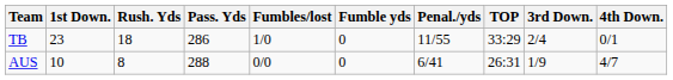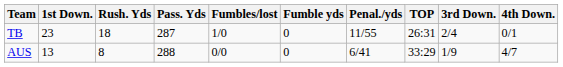TB | Pass. Yds: 286 -> 287
TB | TOP: 33:29 -> 26:31
AUS | 1st Down.: 10 -> 13
AUS | TOP: 26:31 -> 33:29
